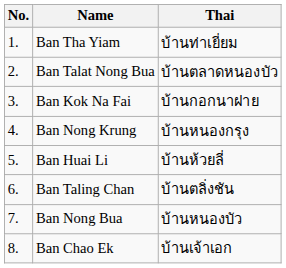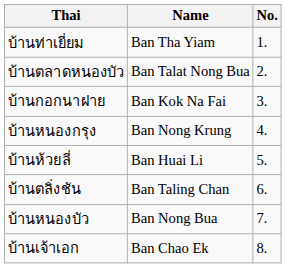columns swapped: No. <-> Thai
